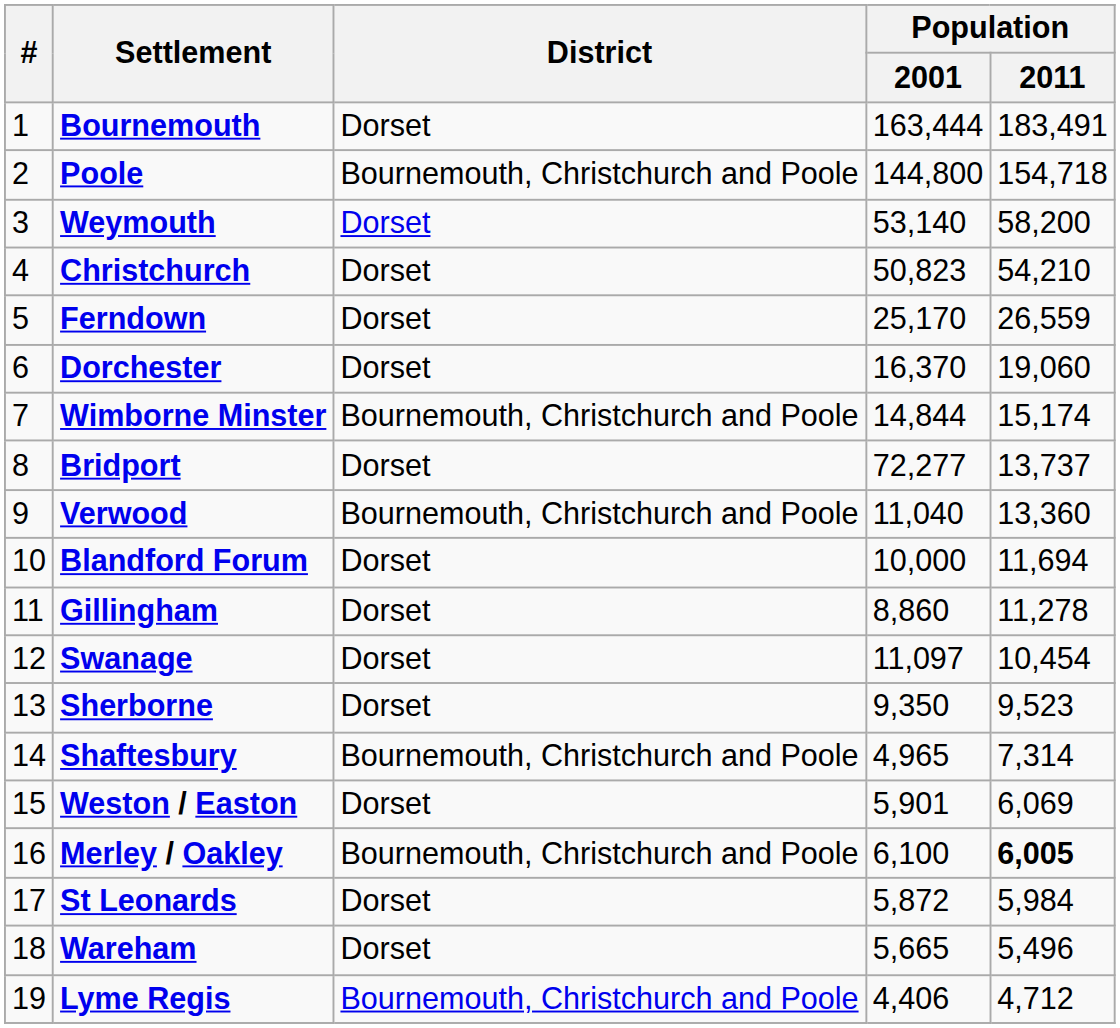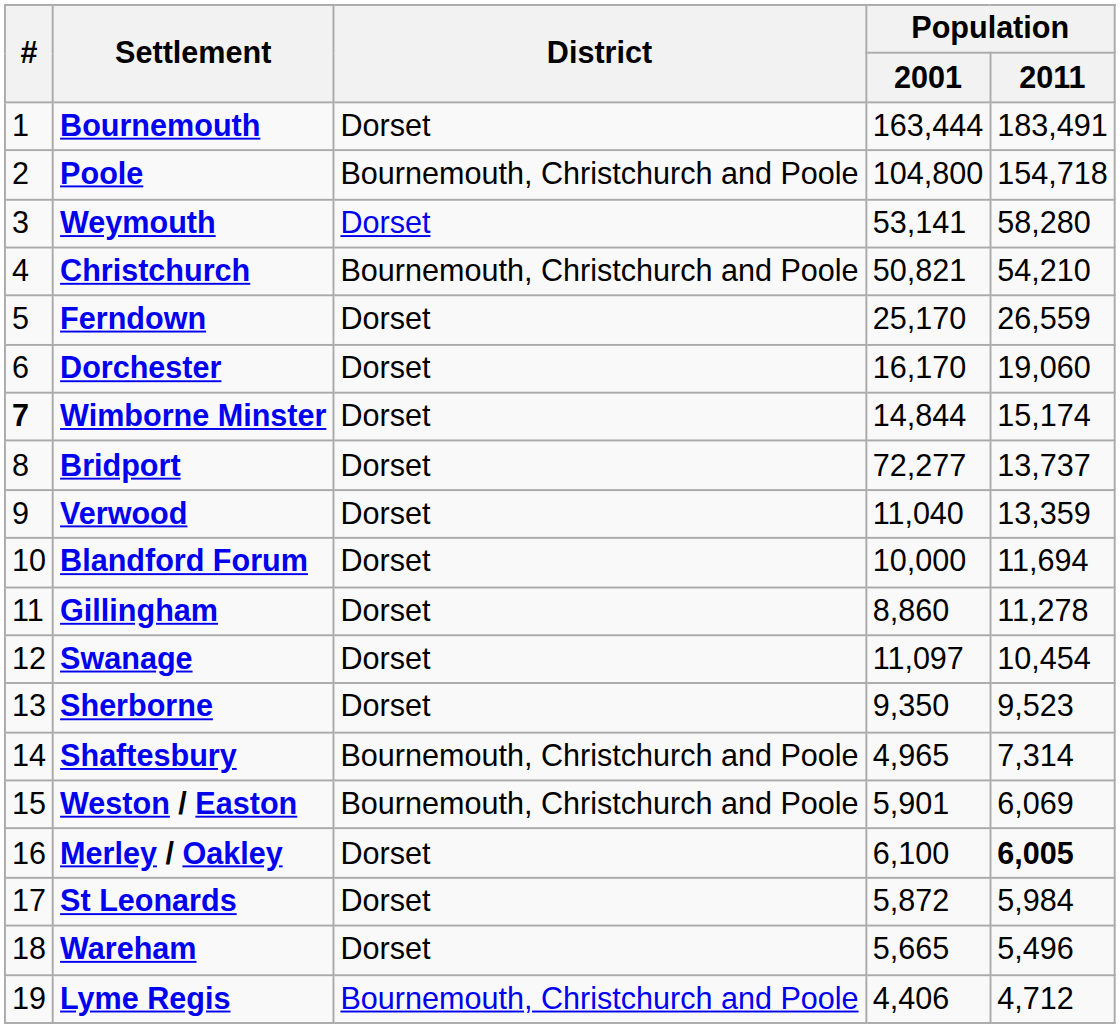Poole | Population / 2001: 144,800 -> 104,800
Weymouth | Population / 2001: 53,140 -> 53,141
Weymouth | Population / 2011: 58,200 -> 58,280
Christchurch | District: Dorset -> Bournemouth, Christchurch and Poole
Christchurch | Population / 2001: 50,823 -> 50,821
Dorchester | Population / 2001: 16,370 -> 16,170
Wimborne Minster | #: normal -> bold
Wimborne Minster | District: Bournemouth, Christchurch and Poole -> Dorset
Verwood | District: Bournemouth, Christchurch and Poole -> Dorset
Verwood | Population / 2011: 13,360 -> 13,359
Weston / Easton | District: Dorset -> Bournemouth, Christchurch and Poole
Merley / Oakley | District: Bournemouth, Christchurch and Poole -> Dorset
